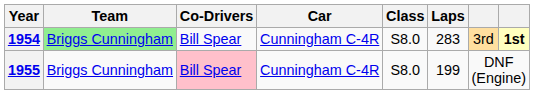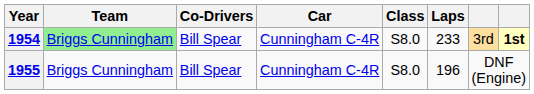1954 | Laps: 283 -> 233
1955 | Co-Drivers: pink background -> no background
1955 | Laps: 199 -> 196
